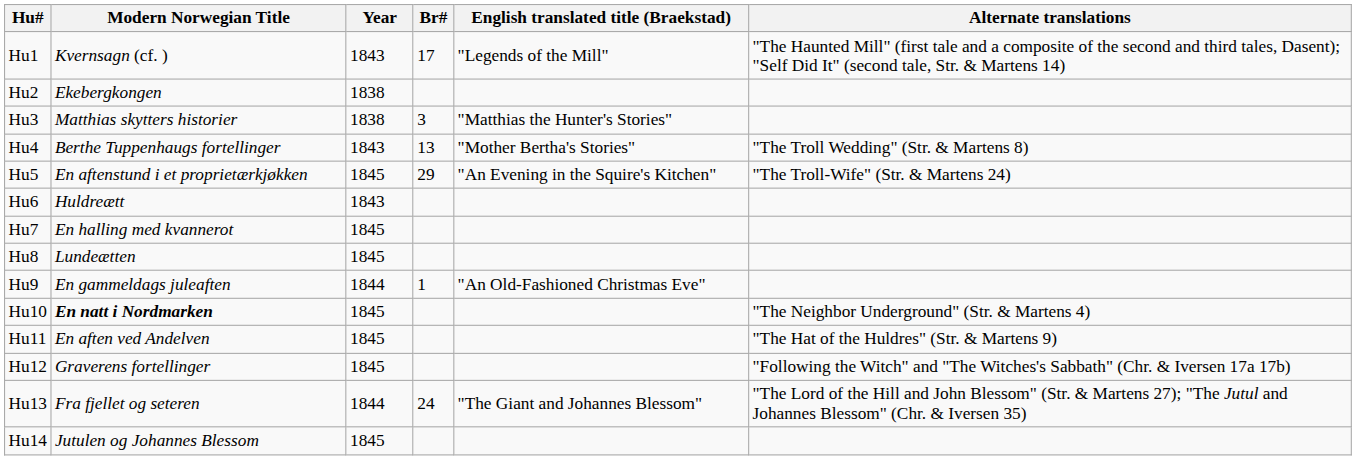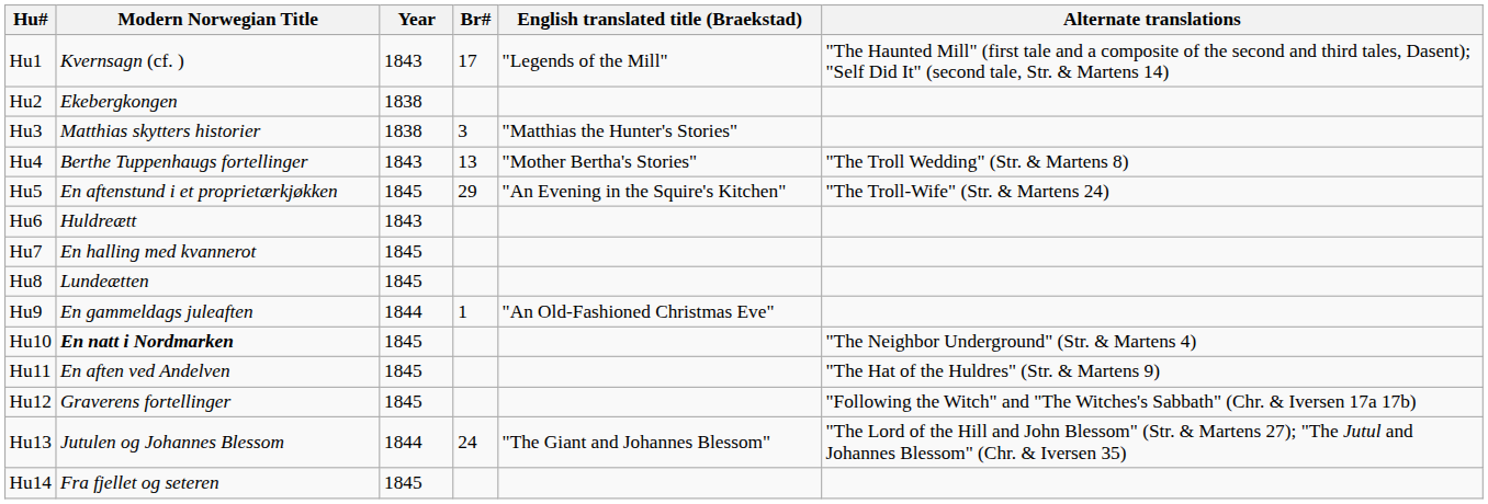Hu13 | Modern Norwegian Title: Fra fjellet og seteren -> Jutulen og Johannes Blessom
Hu14 | Modern Norwegian Title: Jutulen og Johannes Blessom -> Fra fjellet og seteren
